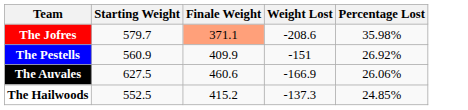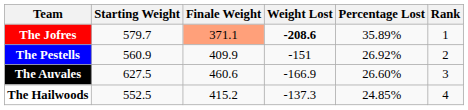+ column: Rank | 1 | 2 | 3 | 4
The Jofres | Weight Lost: normal -> bold
The Jofres | Percentage Lost: 35.98% -> 35.89%
The Auvales | Percentage Lost: 26.06% -> 26.60%
